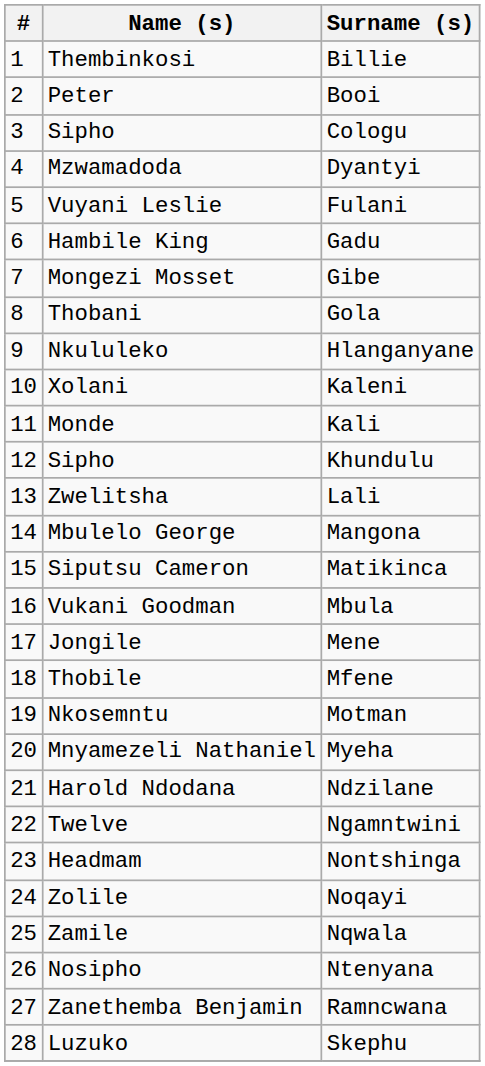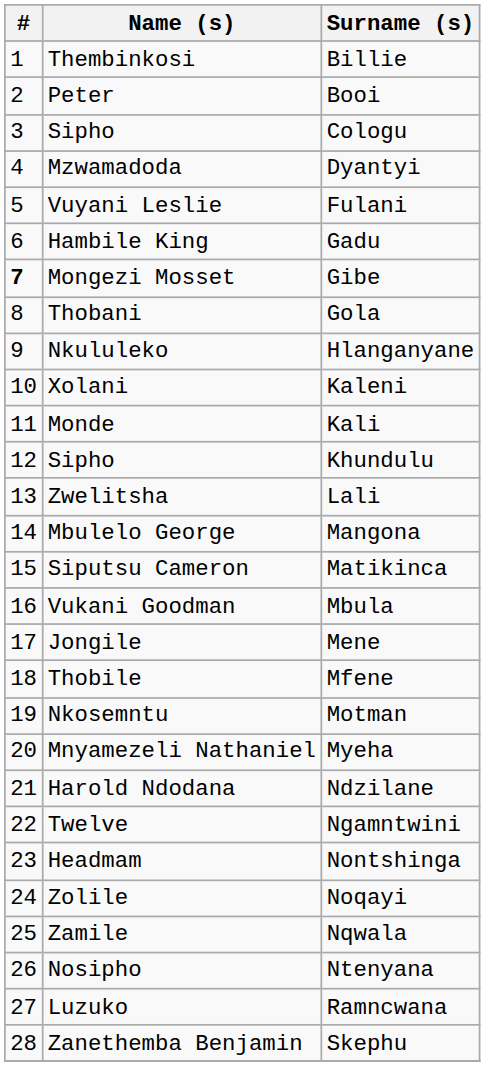Gibe | #: normal -> bold
Ramncwana | Name (s): Zanethemba Benjamin -> Luzuko
Skephu | Name (s): Luzuko -> Zanethemba Benjamin
